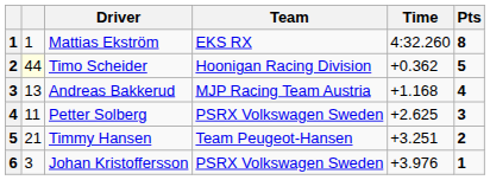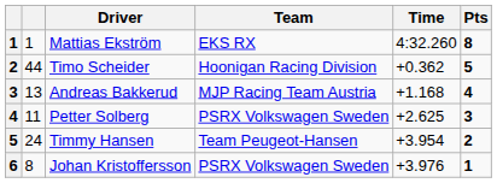Timo Scheider | column 2: lightyellow background -> no background
Timmy Hansen | column 2: 21 -> 24
Timmy Hansen | Time: +3.251 -> +3.954
Johan Kristoffersson | column 2: 3 -> 8
